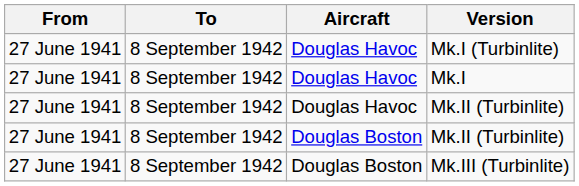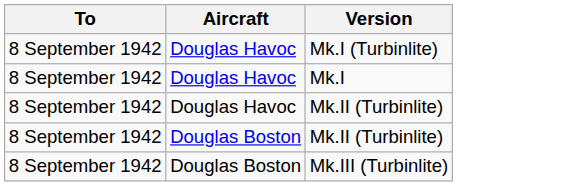- column: From | 27 June 1941 | 27 June 1941 | 27 June 1941 | 27 June 1941 | 27 June 1941
